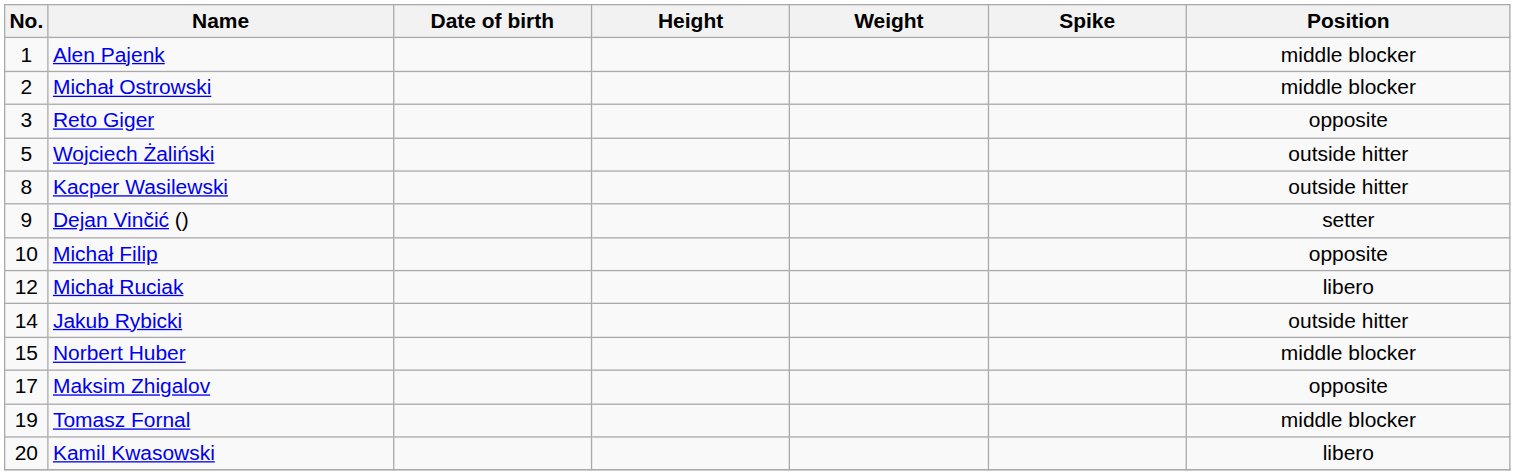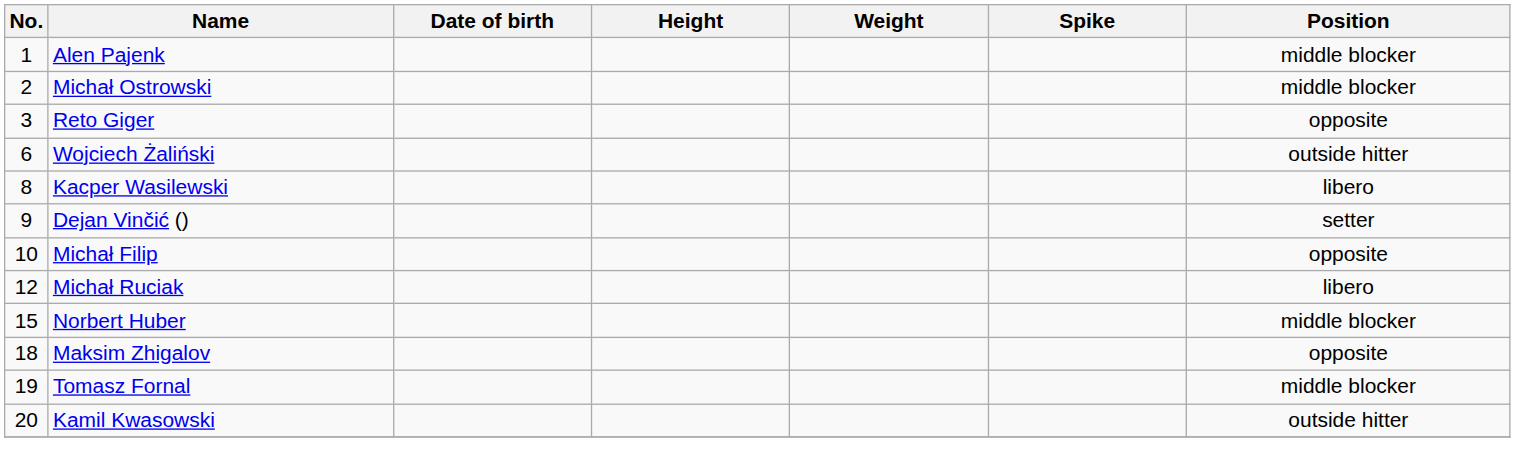Wojciech Żaliński | No.: 5 -> 6
Kacper Wasilewski | Position: outside hitter -> libero
- row: 14 | Jakub Rybicki | outside hitter
Maksim Zhigalov | No.: 17 -> 18
Kamil Kwasowski | Position: libero -> outside hitter
